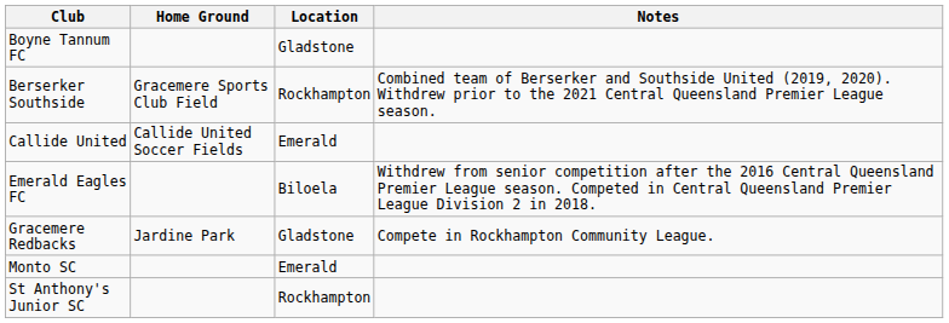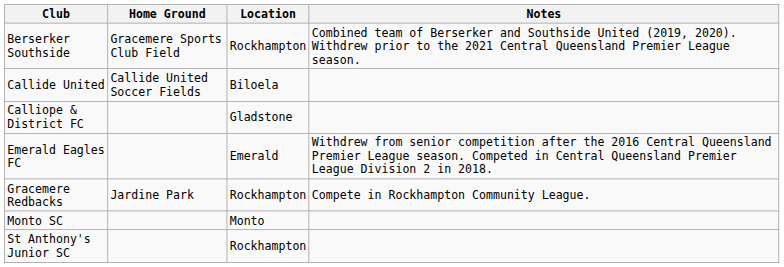- row: Boyne Tannum FC | Gladstone
Callide United | Location: Emerald -> Biloela
+ row: Calliope & District FC | Gladstone
Emerald Eagles FC | Location: Biloela -> Emerald
Gracemere Redbacks | Location: Gladstone -> Rockhampton
Monto SC | Location: Emerald -> Monto
